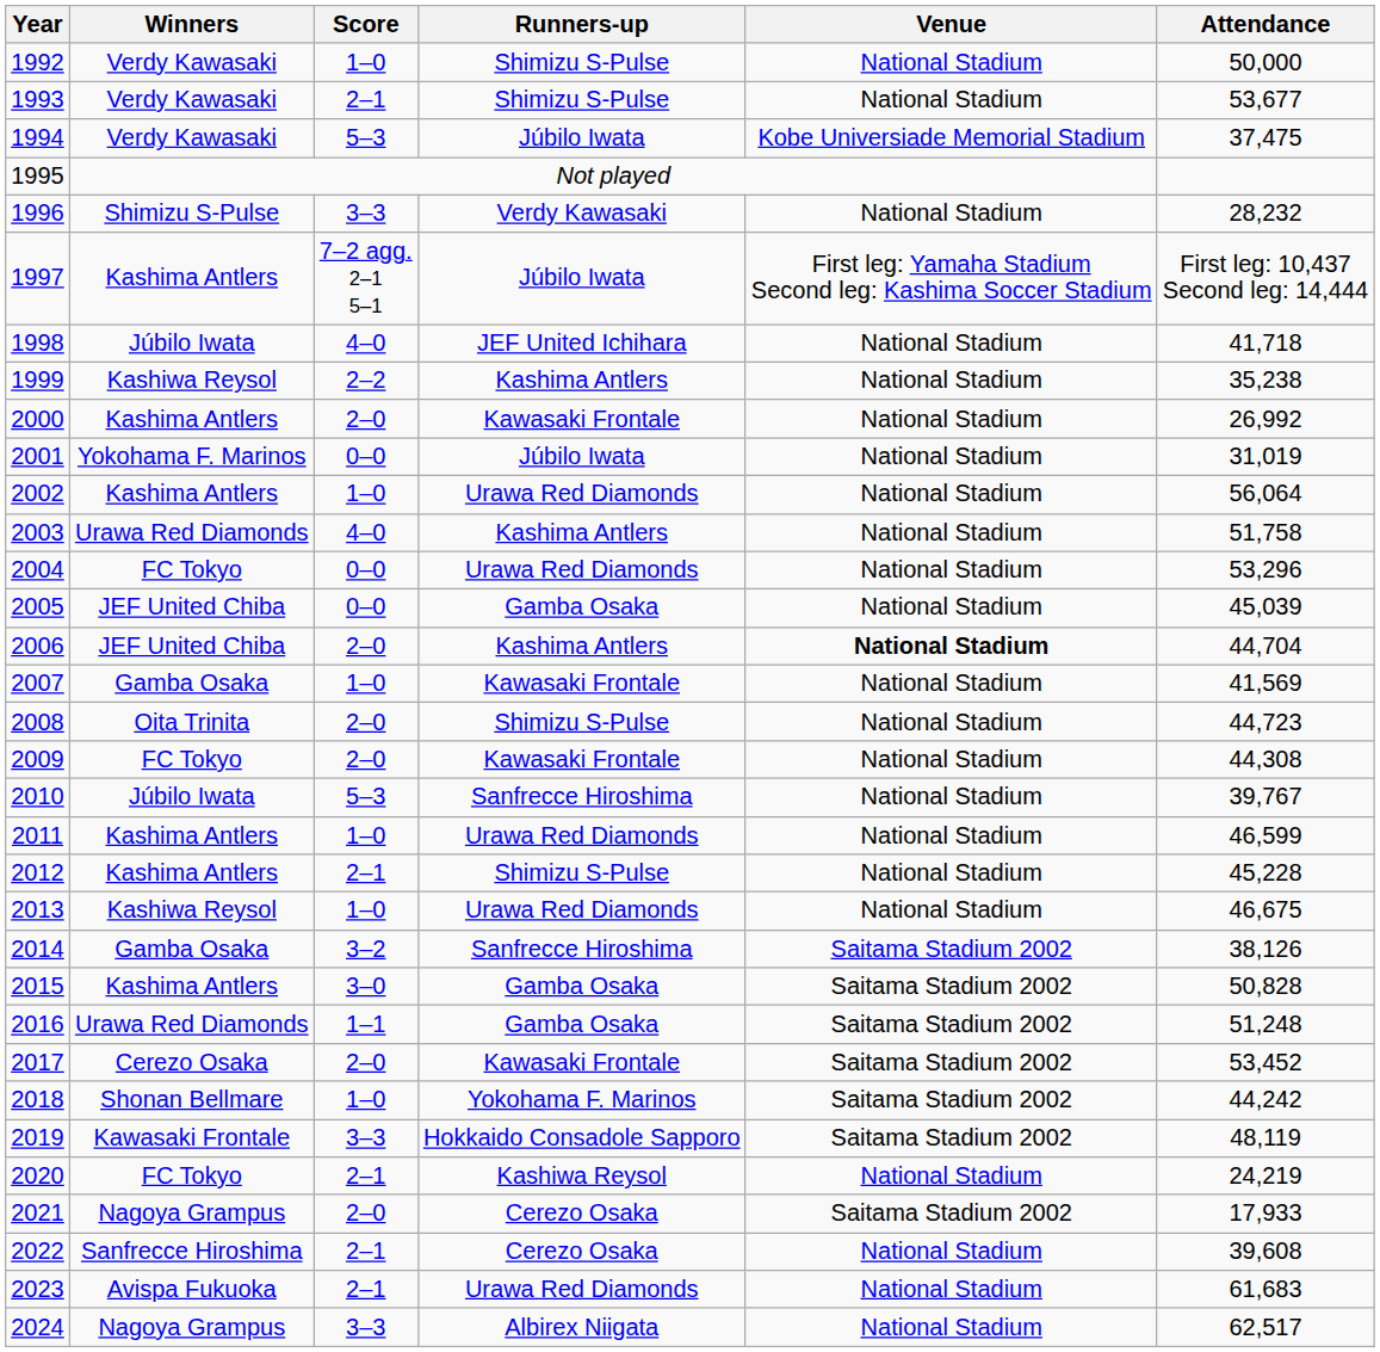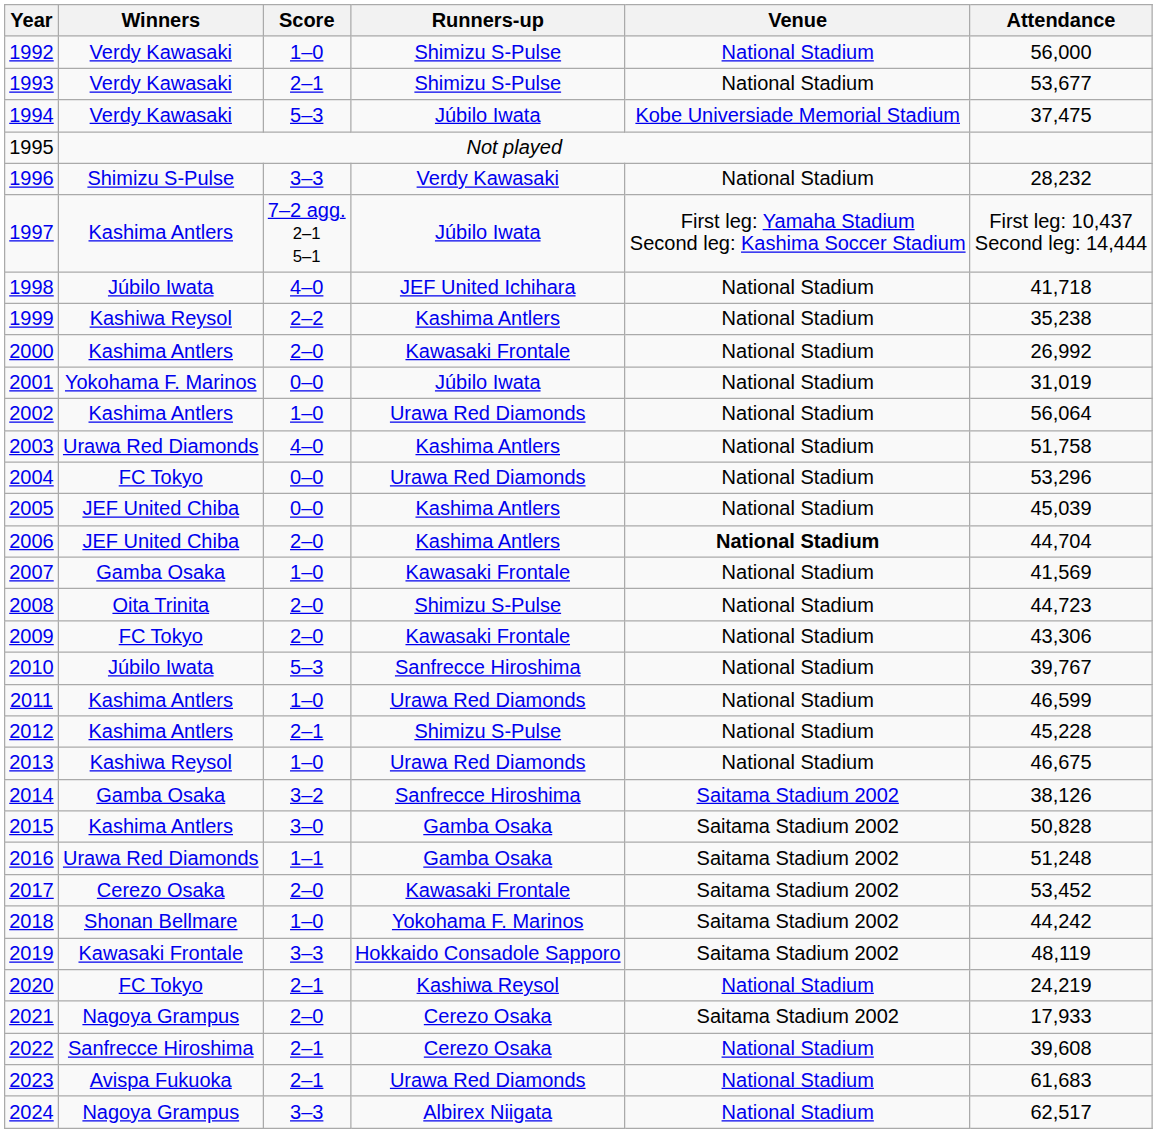1992 | Attendance: 50,000 -> 56,000
2005 | Runners-up: Gamba Osaka -> Kashima Antlers
2009 | Attendance: 44,308 -> 43,306
